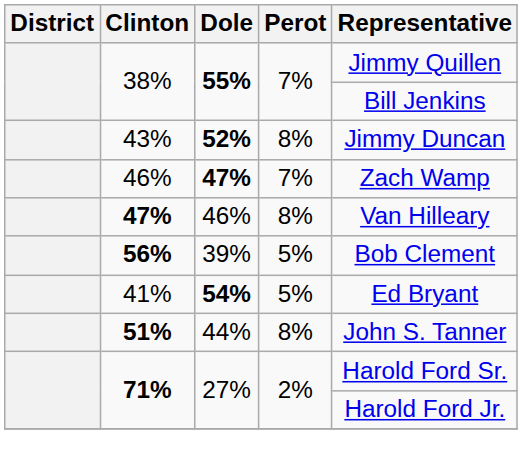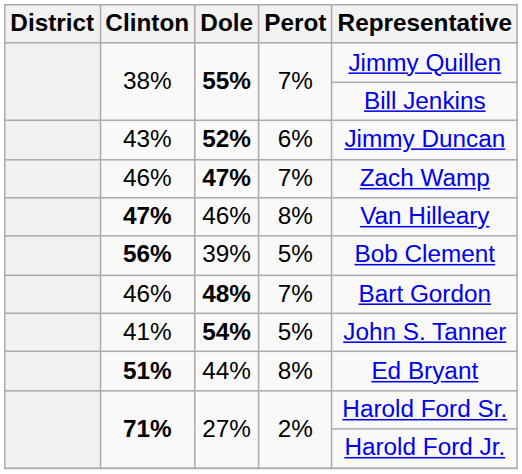52% | Perot: 8% -> 6%
+ row: 46% | 48% | 7% | Bart Gordon
54% | Representative: Ed Bryant -> John S. Tanner
44% | Representative: John S. Tanner -> Ed Bryant
